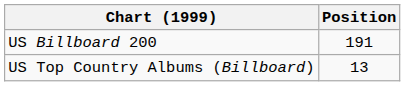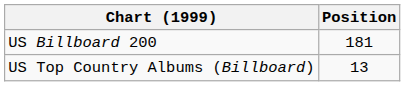US Billboard 200 | Position: 191 -> 181
